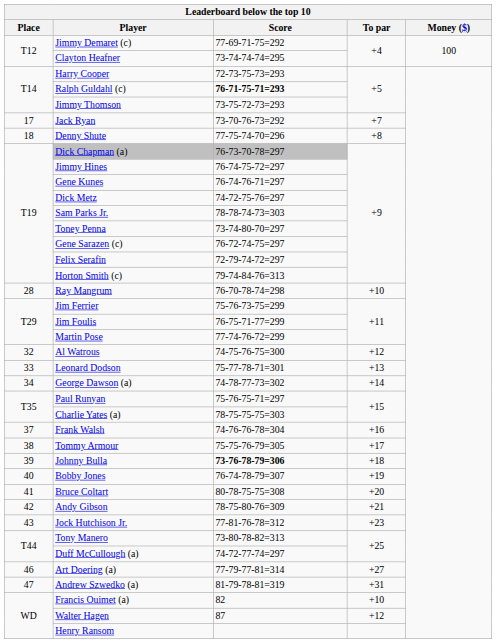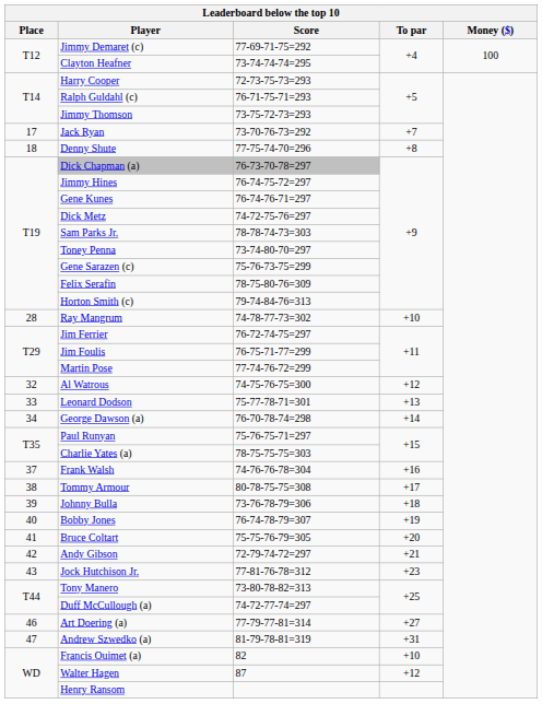Ralph Guldahl (c) | Score: bold -> normal
Gene Sarazen (c) | Score: 76-72-74-75=297 -> 75-76-73-75=299
Felix Serafin | Score: 72-79-74-72=297 -> 78-75-80-76=309
Ray Mangrum | Score: 76-70-78-74=298 -> 74-78-77-73=302
Jim Ferrier | Score: 75-76-73-75=299 -> 76-72-74-75=297
George Dawson (a) | Score: 74-78-77-73=302 -> 76-70-78-74=298
Tommy Armour | Score: 75-75-76-79=305 -> 80-78-75-75=308
Johnny Bulla | Score: bold -> normal
Bruce Coltart | Score: 80-78-75-75=308 -> 75-75-76-79=305
Andy Gibson | Score: 78-75-80-76=309 -> 72-79-74-72=297
